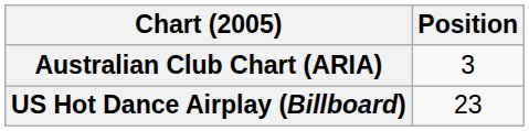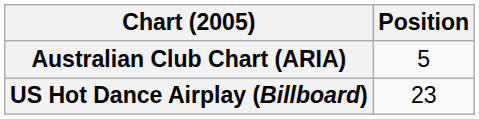Australian Club Chart (ARIA) | Position: 3 -> 5
